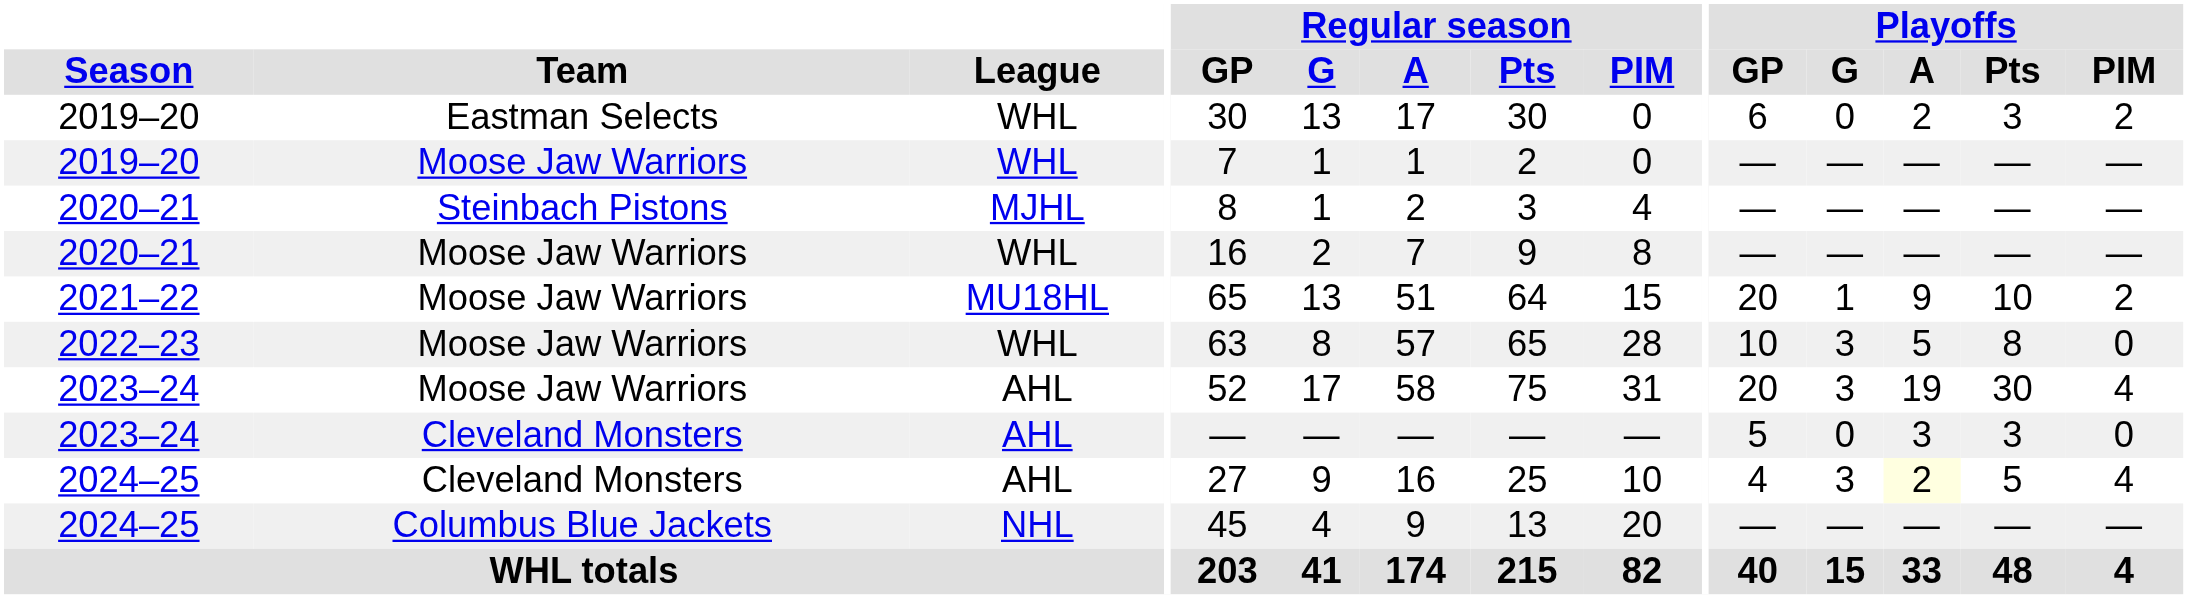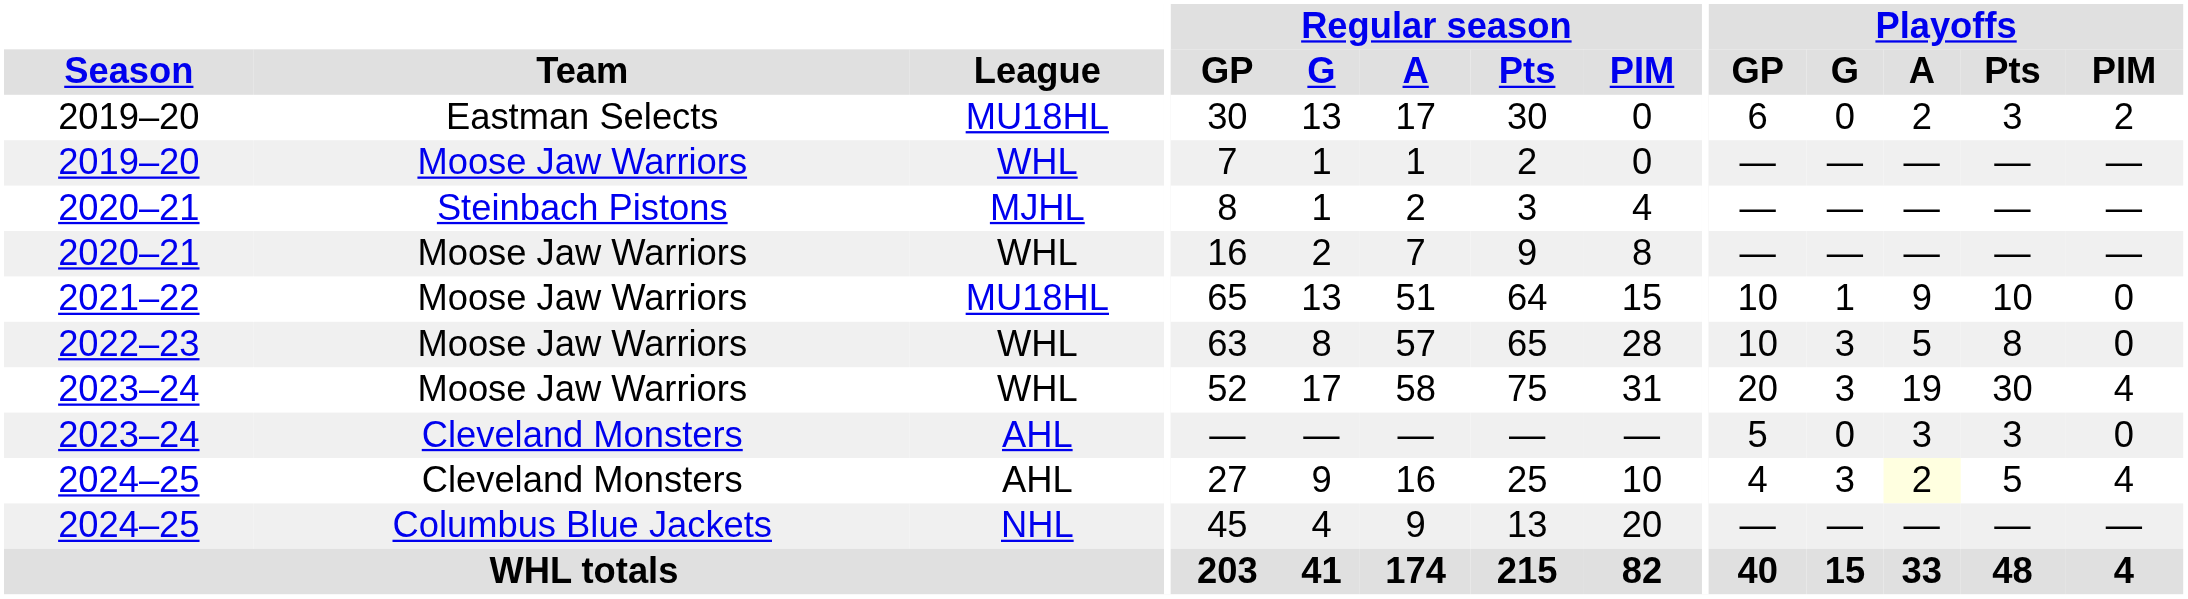2019–20 / Eastman Selects | League: WHL -> MU18HL
2021–22 | Playoffs / GP: 20 -> 10
2021–22 | Playoffs / PIM: 2 -> 0
2023–24 / Moose Jaw Warriors | League: AHL -> WHL
